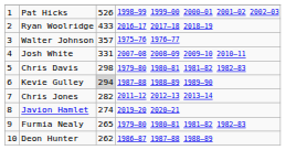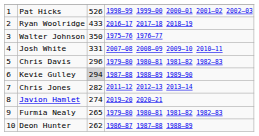Walter Johnson | column 3: 357 -> 350
Chris Davis | column 3: 298 -> 296
